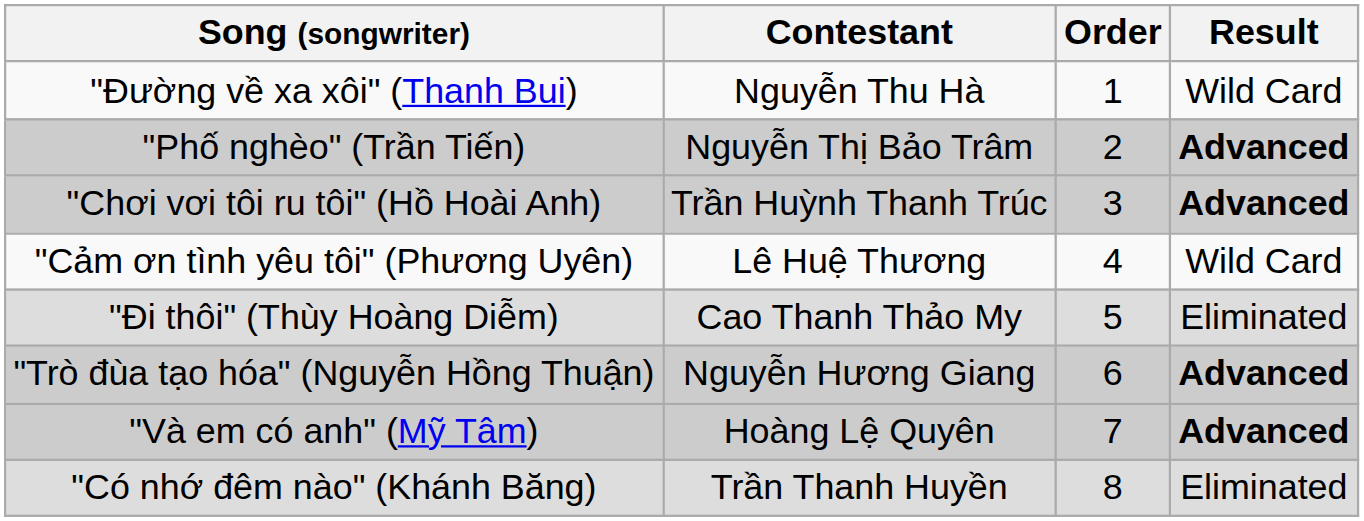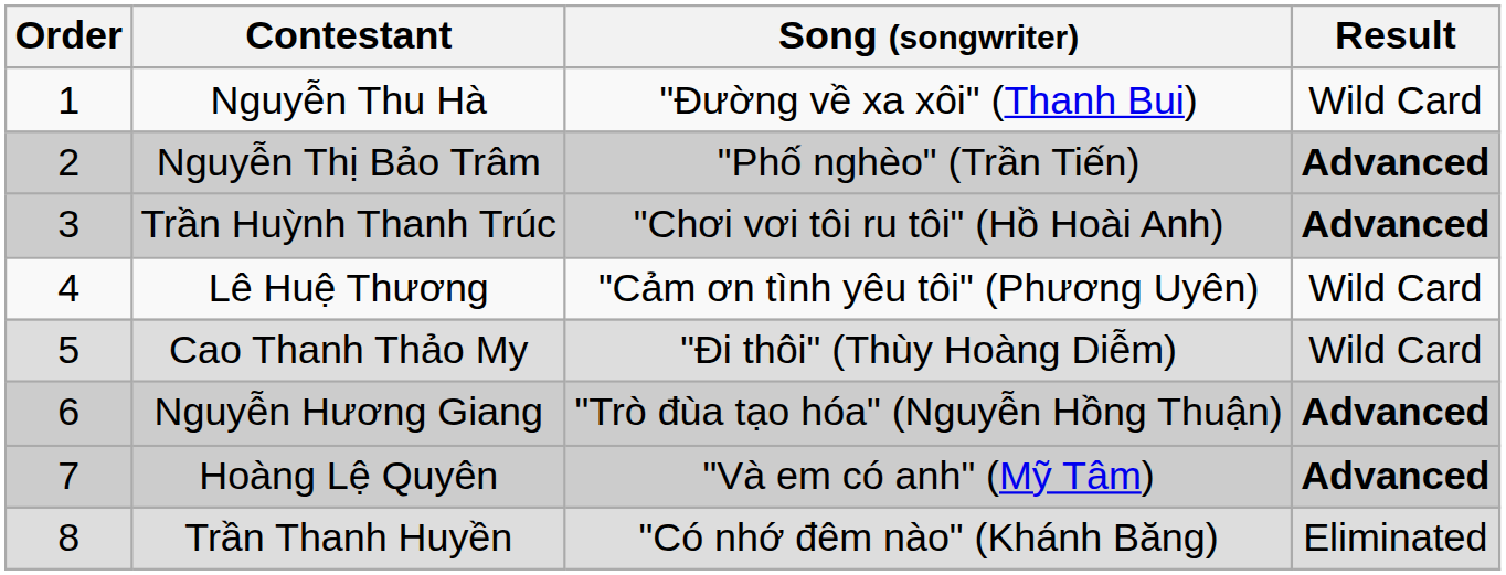columns swapped: Order <-> Song (songwriter)
Cao Thanh Thảo My | Result: Eliminated -> Wild Card
